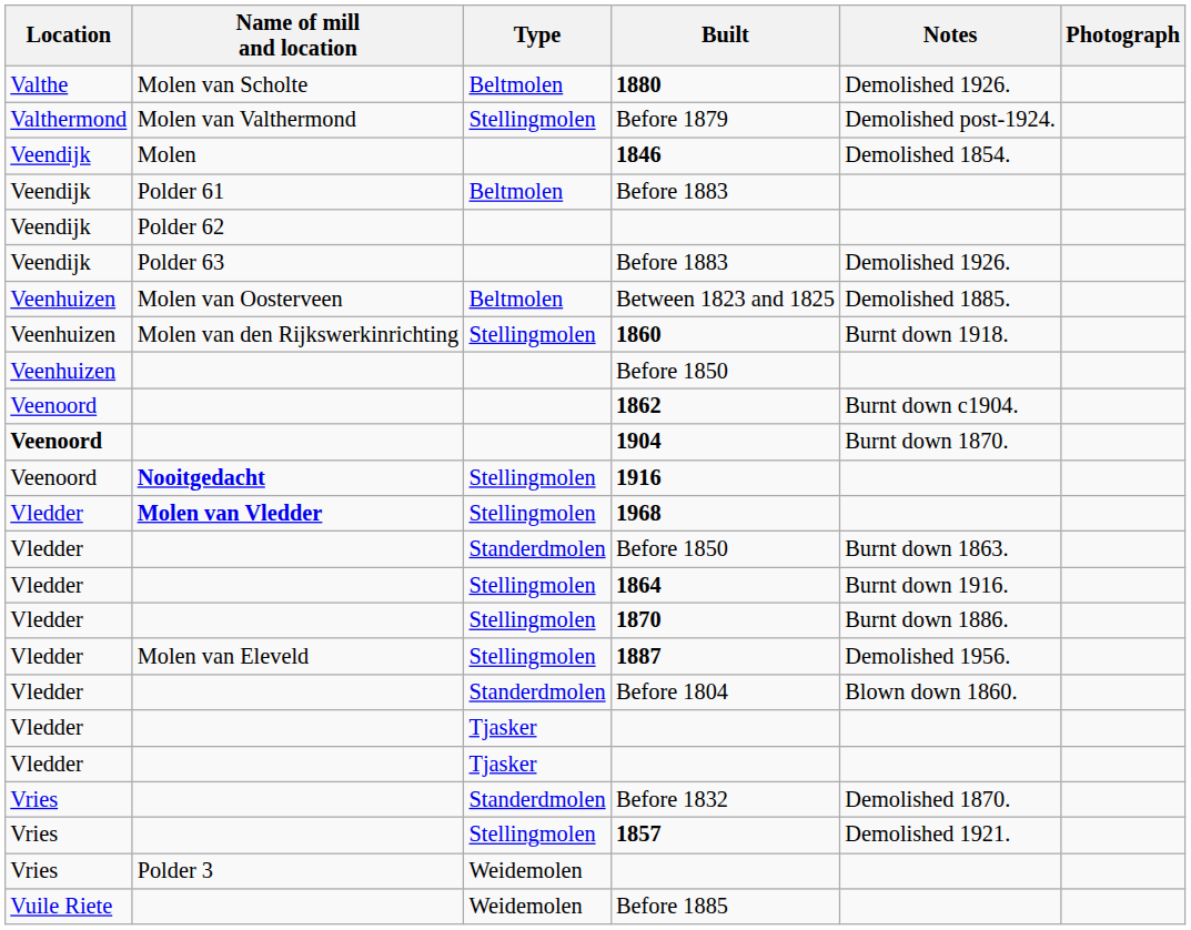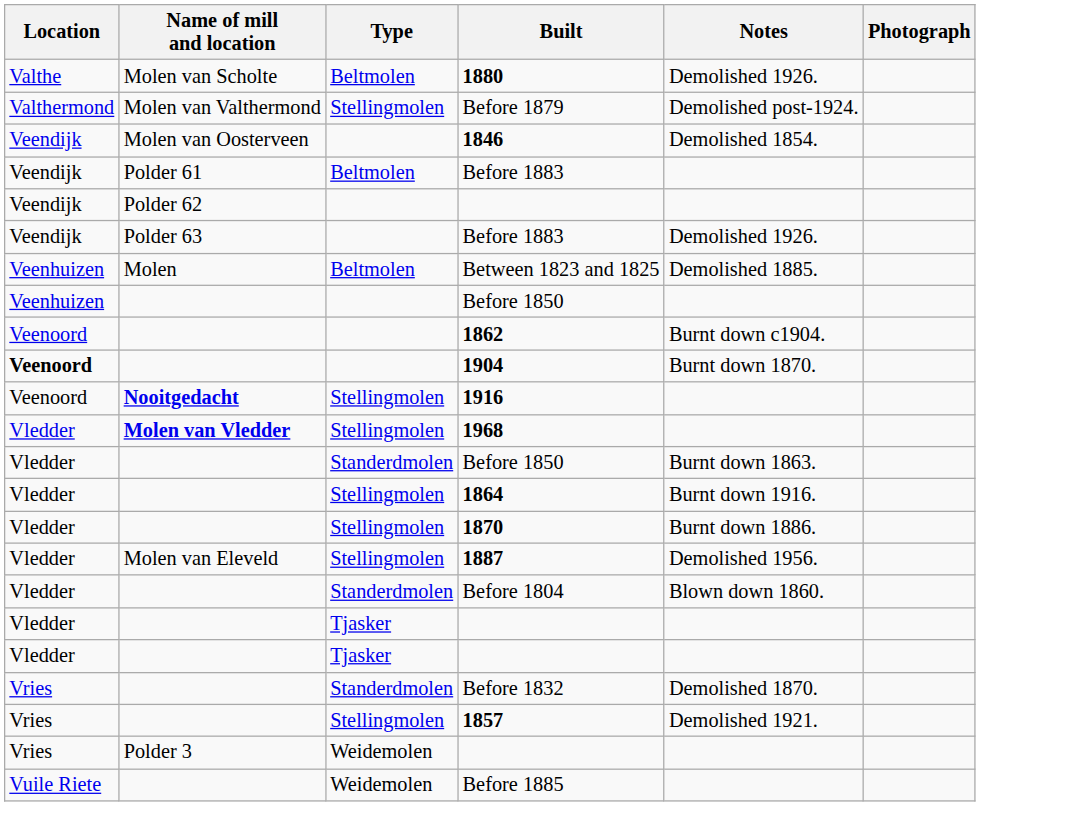1846 | Name of mill and location: Molen -> Molen van Oosterveen
Between 1823 and 1825 | Name of mill and location: Molen van Oosterveen -> Molen
- row: Veenhuizen | Molen van den Rijkswerkinrichting | Stellingmolen | 1860 | Burnt down 1918.
